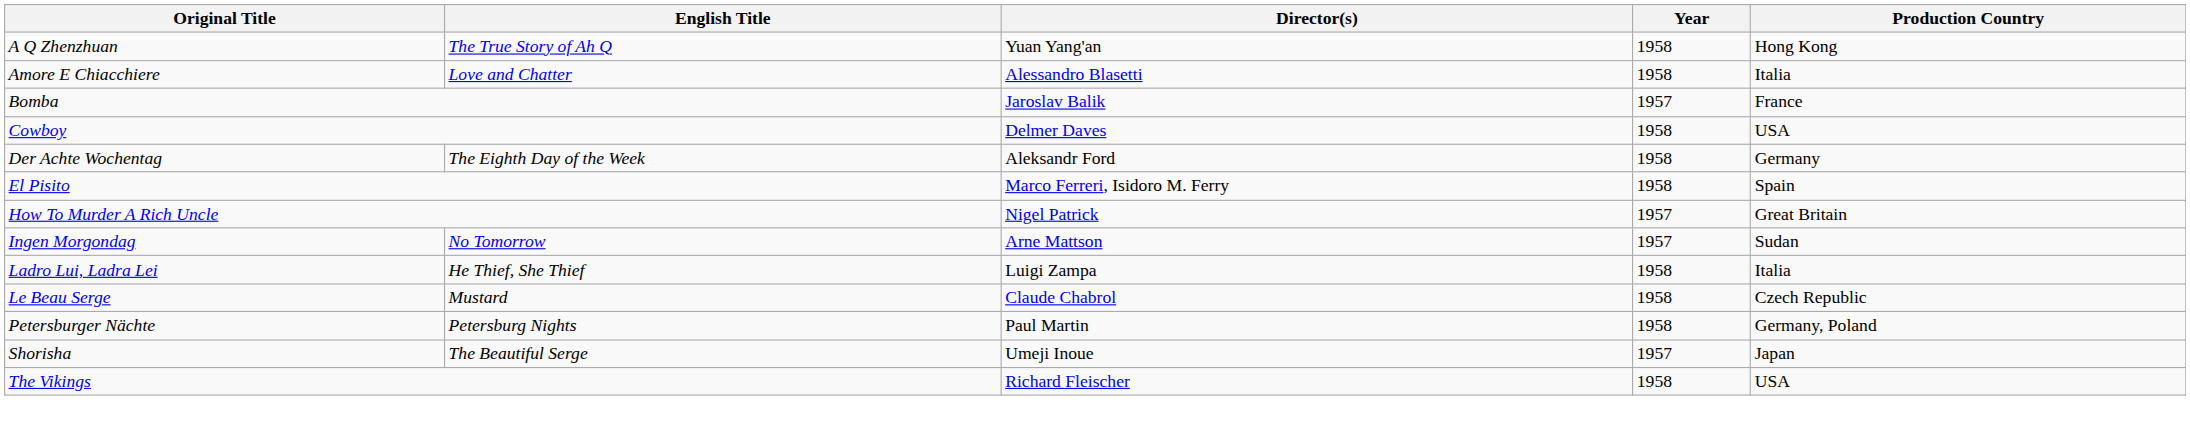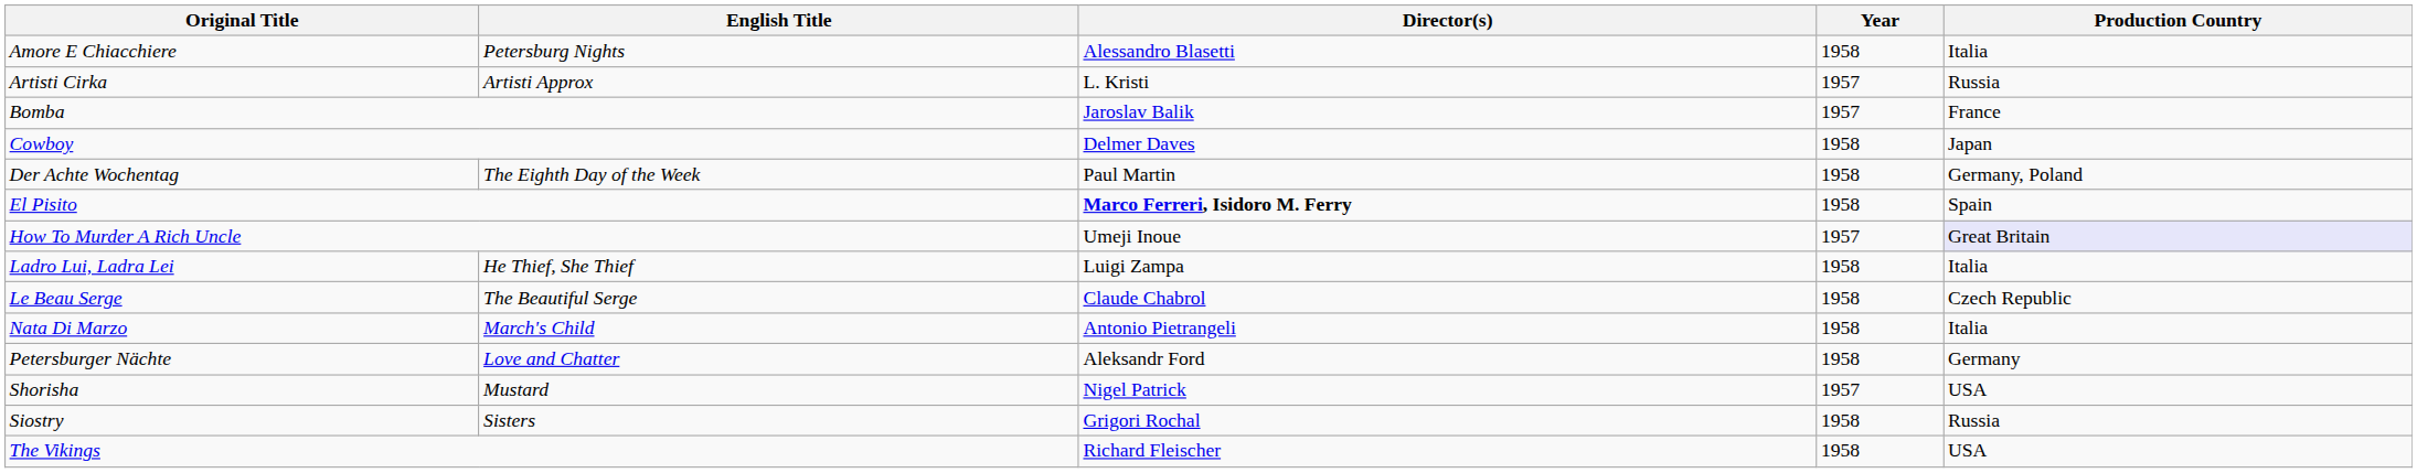- row: A Q Zhenzhuan | The True Story of Ah Q | Yuan Yang'an | 1958 | Hong Kong
Amore E Chiacchiere | English Title: Love and Chatter -> Petersburg Nights
+ row: Artisti Cirka | Artisti Approx | L. Kristi | 1957 | Russia
Cowboy | Production Country: USA -> Japan
Der Achte Wochentag | Director(s): Aleksandr Ford -> Paul Martin
Der Achte Wochentag | Production Country: Germany -> Germany, Poland
El Pisito | Director(s): normal -> bold
How To Murder A Rich Uncle | Director(s): Nigel Patrick -> Umeji Inoue
How To Murder A Rich Uncle | Production Country: no background -> lavender background
- row: Ingen Morgondag | No Tomorrow | Arne Mattson | 1957 | Sudan
Le Beau Serge | English Title: Mustard -> The Beautiful Serge
+ row: Nata Di Marzo | March's Child | Antonio Pietrangeli | 1958 | Italia
Petersburger Nächte | English Title: Petersburg Nights -> Love and Chatter
Petersburger Nächte | Director(s): Paul Martin -> Aleksandr Ford
Petersburger Nächte | Production Country: Germany, Poland -> Germany
Shorisha | English Title: The Beautiful Serge -> Mustard
Shorisha | Director(s): Umeji Inoue -> Nigel Patrick
Shorisha | Production Country: Japan -> USA
+ row: Siostry | Sisters | Grigori Rochal | 1958 | Russia
